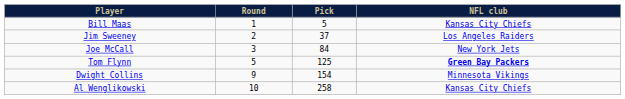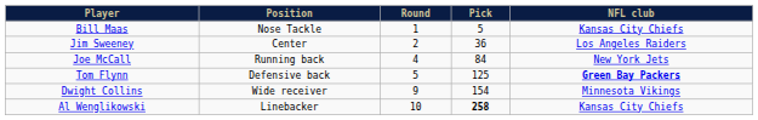+ column: Position | Nose Tackle | Center | Running back | Defensive back | Wide receiver | Linebacker
Jim Sweeney | Pick: 37 -> 36
Joe McCall | Round: 3 -> 4
Al Wenglikowski | Pick: normal -> bold
